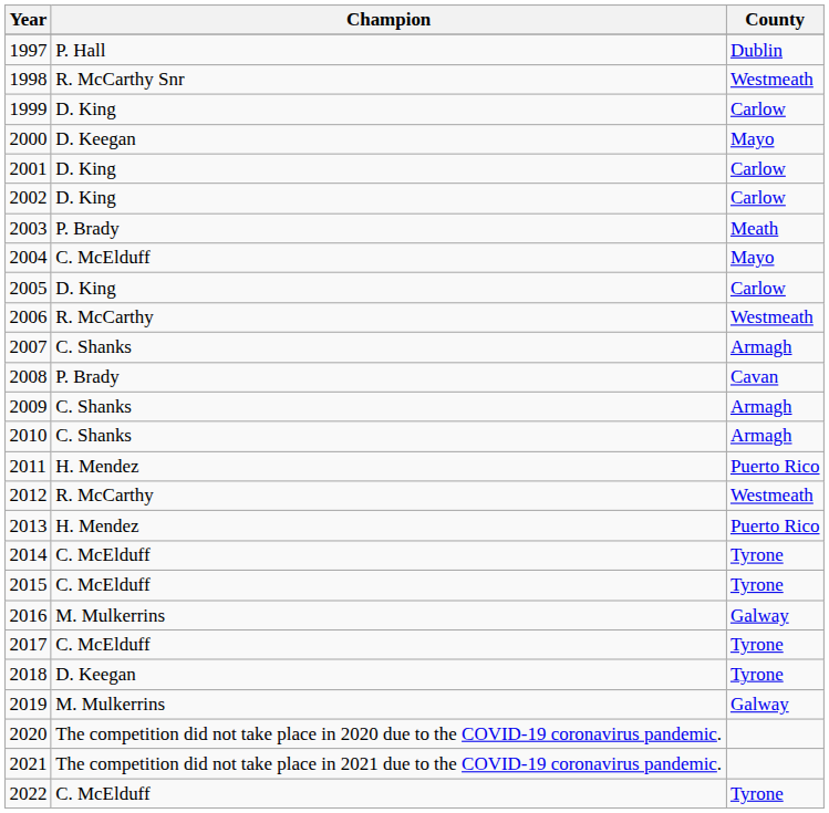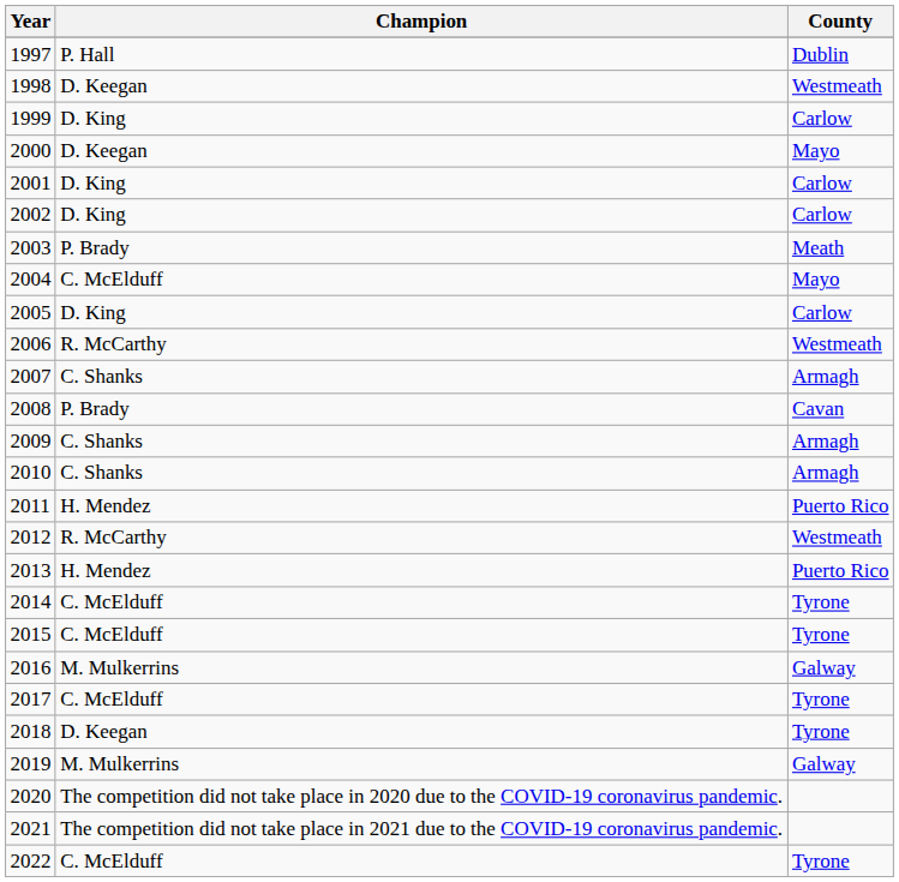1998 | Champion: R. McCarthy Snr -> D. Keegan
